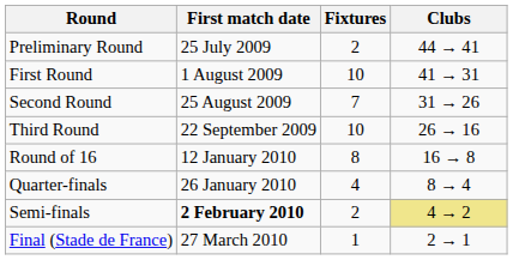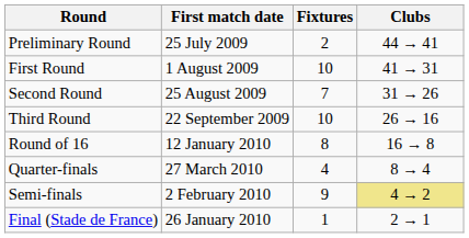Quarter-finals | First match date: 26 January 2010 -> 27 March 2010
Semi-finals | First match date: bold -> normal
Semi-finals | Fixtures: 2 -> 9
Final (Stade de France) | First match date: 27 March 2010 -> 26 January 2010
